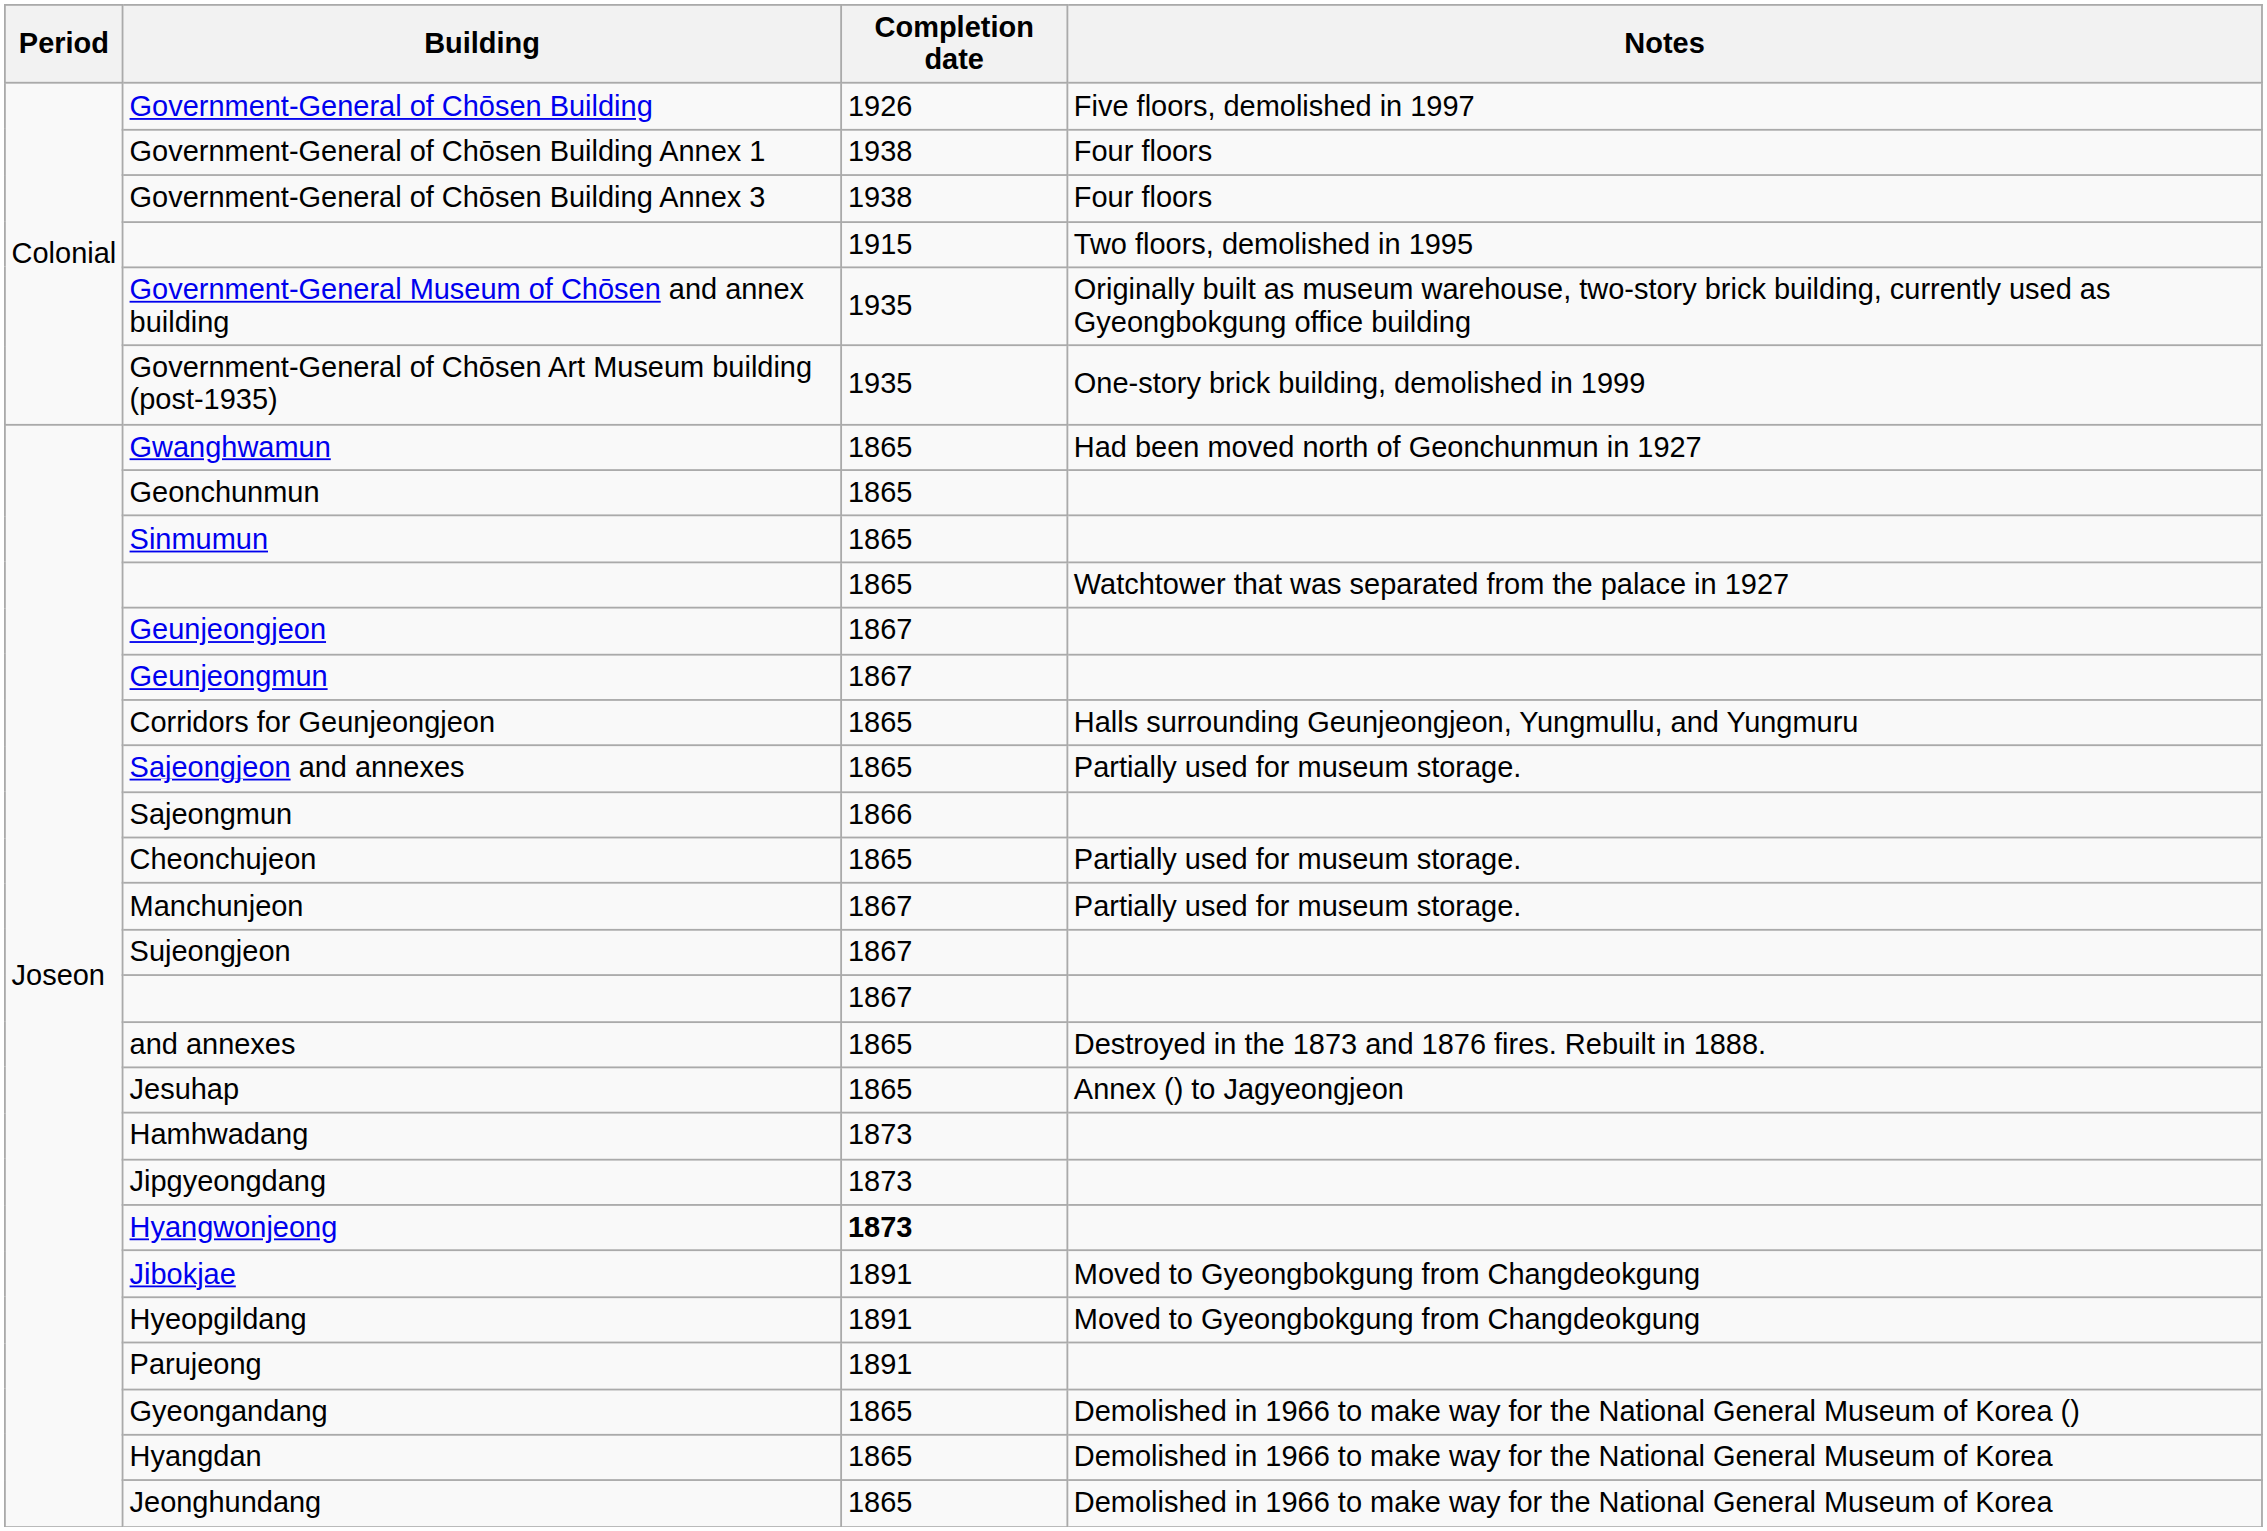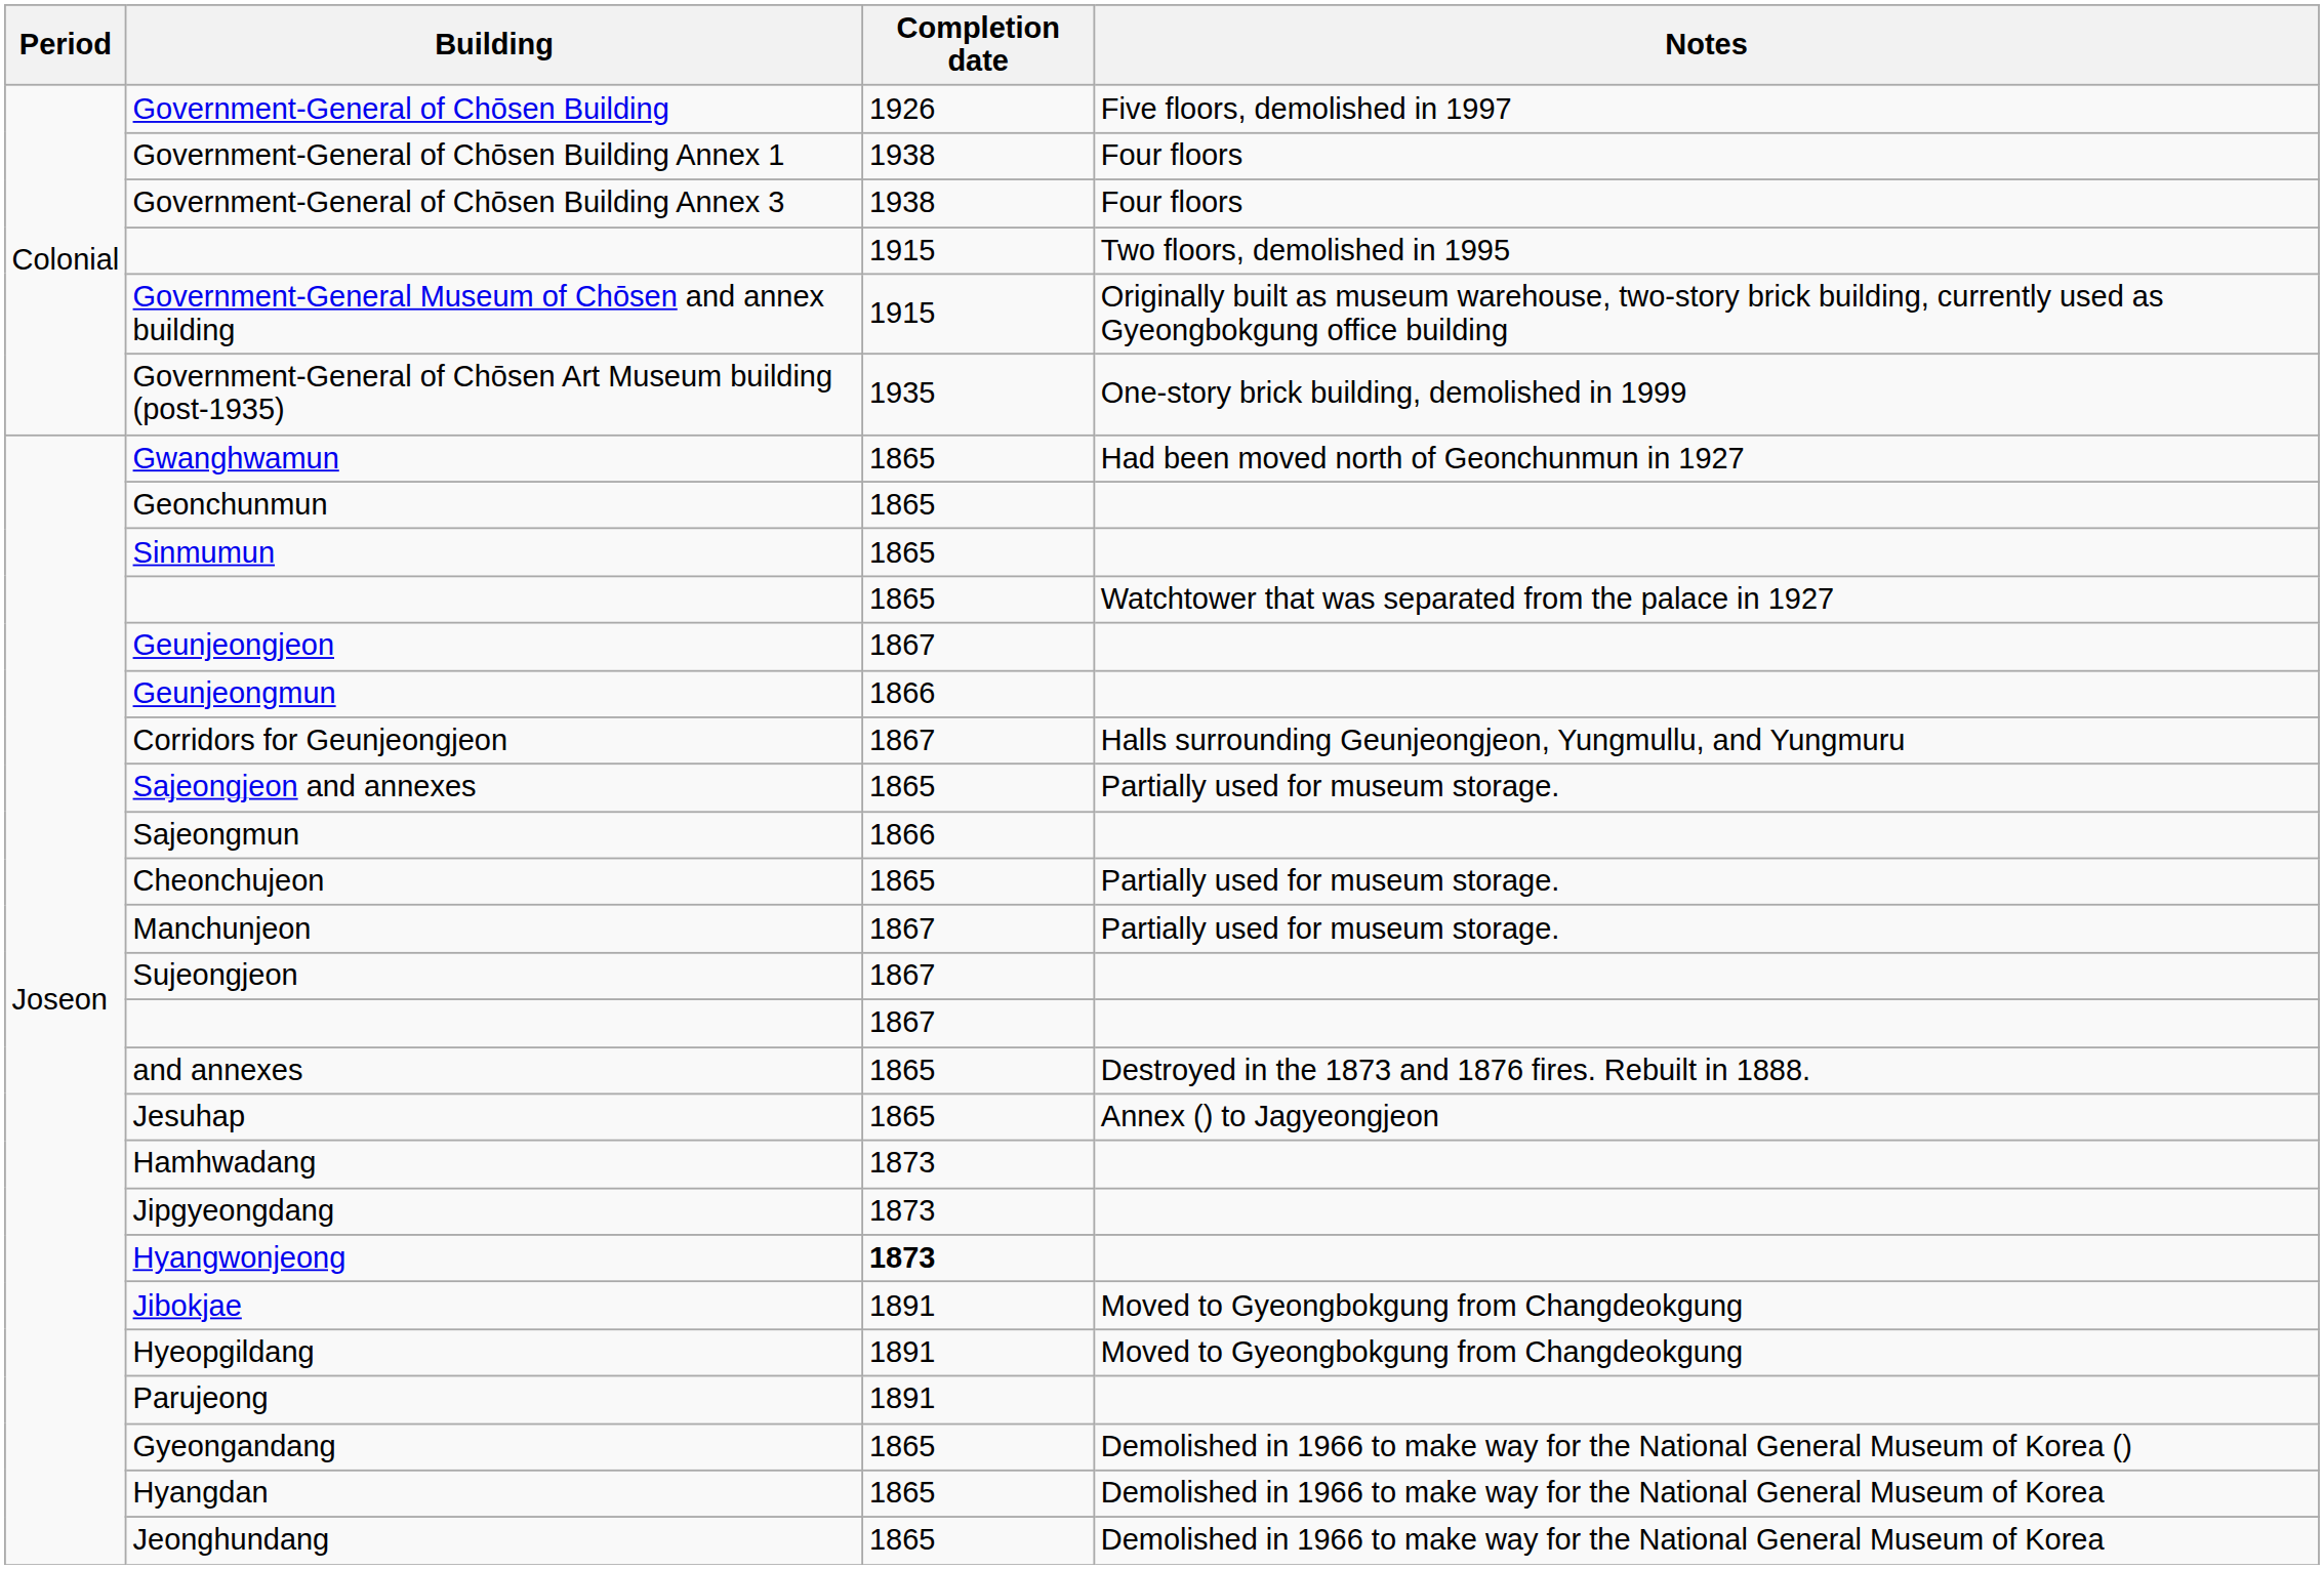Government-General Museum of Chōsen and annex building | Completion date: 1935 -> 1915
Geunjeongmun | Completion date: 1867 -> 1866
Corridors for Geunjeongjeon | Completion date: 1865 -> 1867
